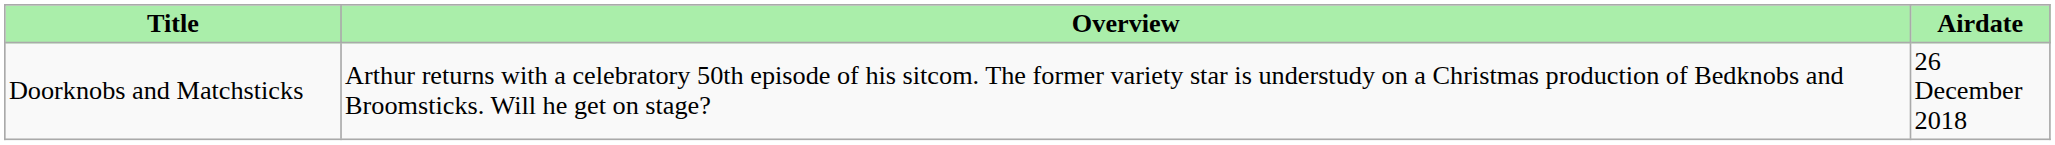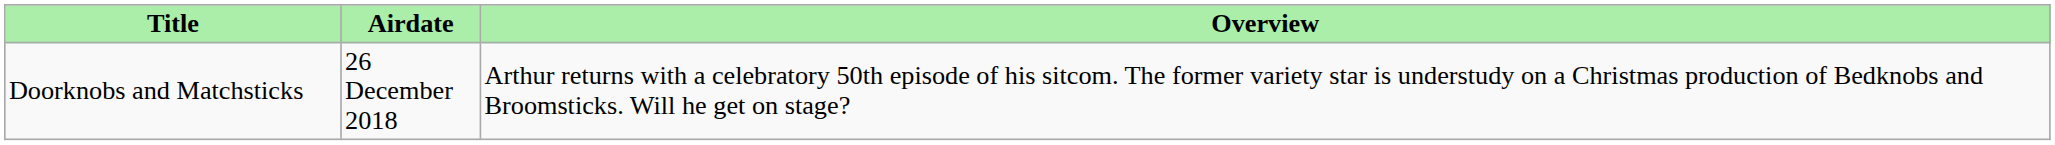columns swapped: Airdate <-> Overview
